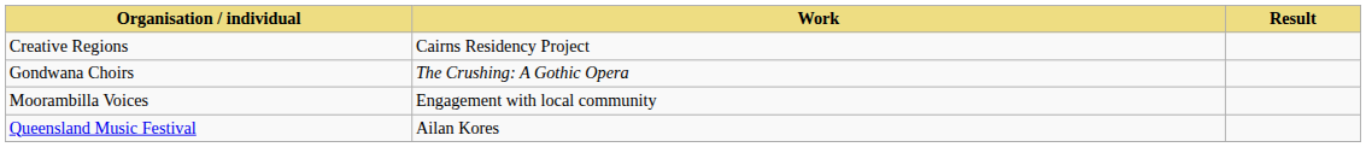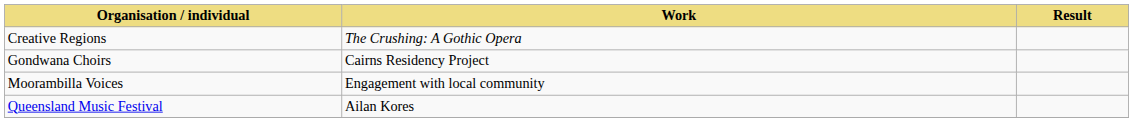Creative Regions | Work: Cairns Residency Project -> The Crushing: A Gothic Opera
Gondwana Choirs | Work: The Crushing: A Gothic Opera -> Cairns Residency Project
